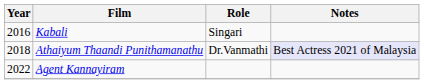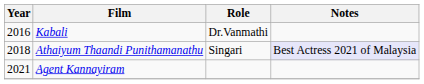Kabali | Role: Singari -> Dr.Vanmathi
Athaiyum Thaandi Punithamanathu | Role: Dr.Vanmathi -> Singari
Agent Kannayiram | Year: 2022 -> 2021
